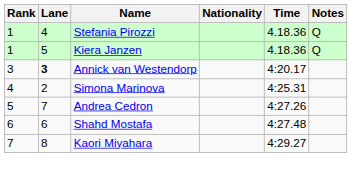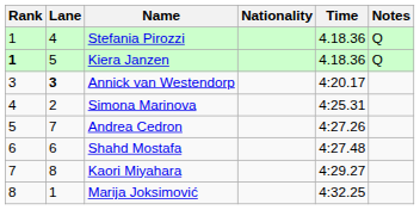Kiera Janzen | Rank: normal -> bold
+ row: 8 | 1 | Marija Joksimović | 4:32.25
